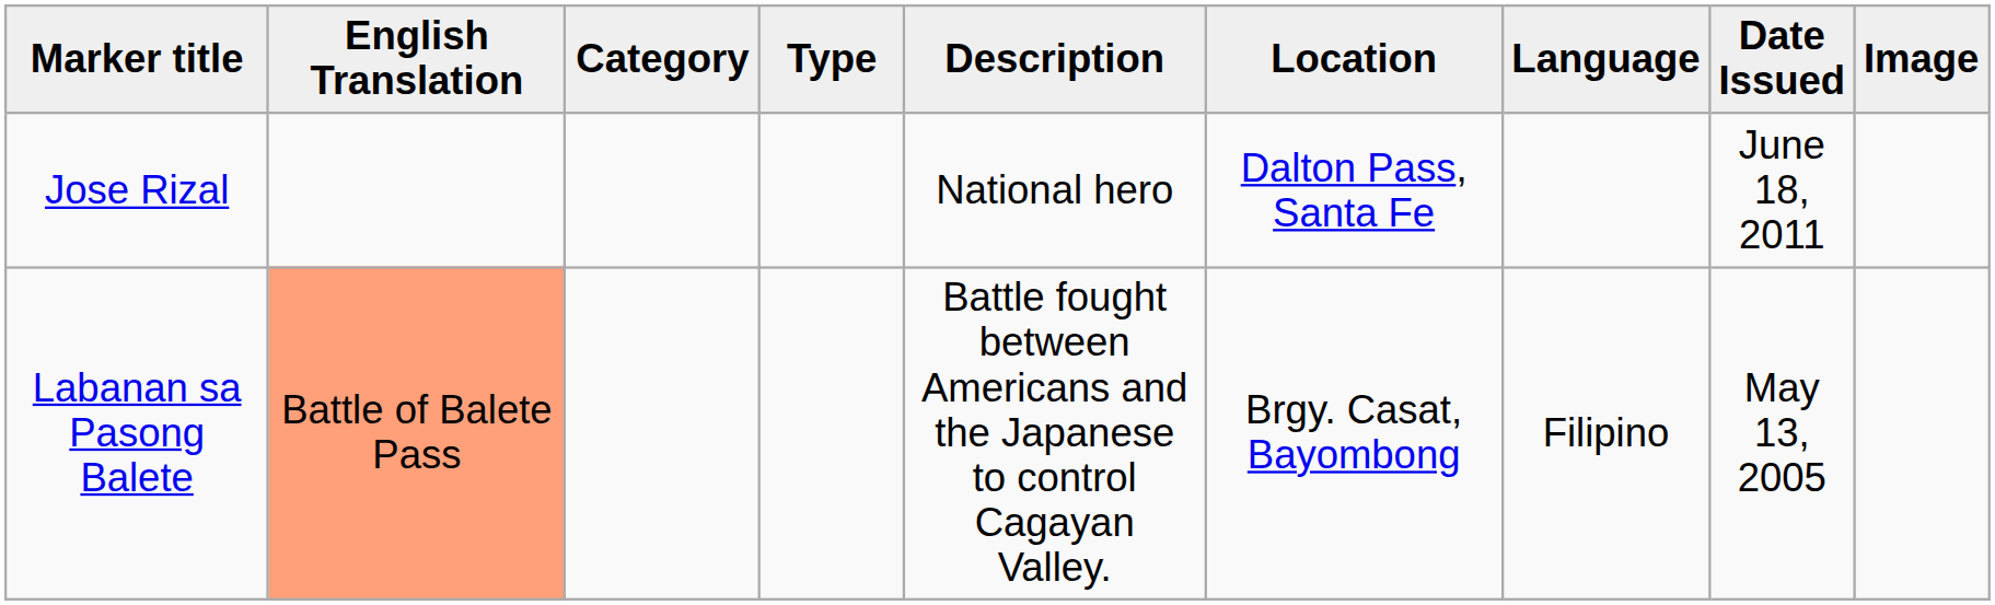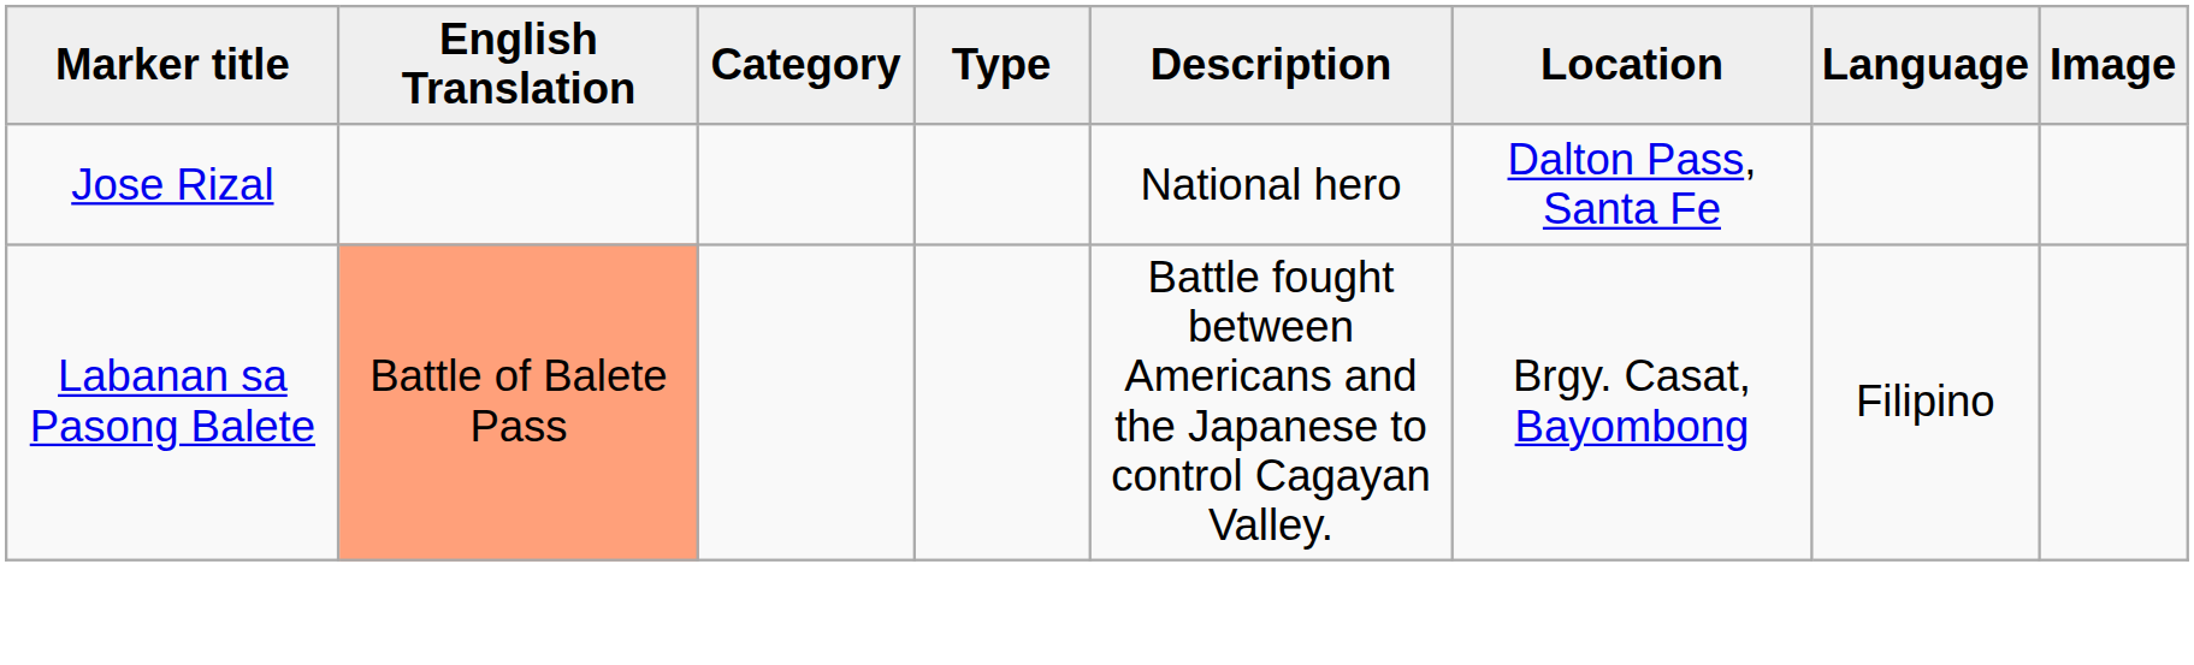- column: Date Issued | June 18, 2011 | May 13, 2005
